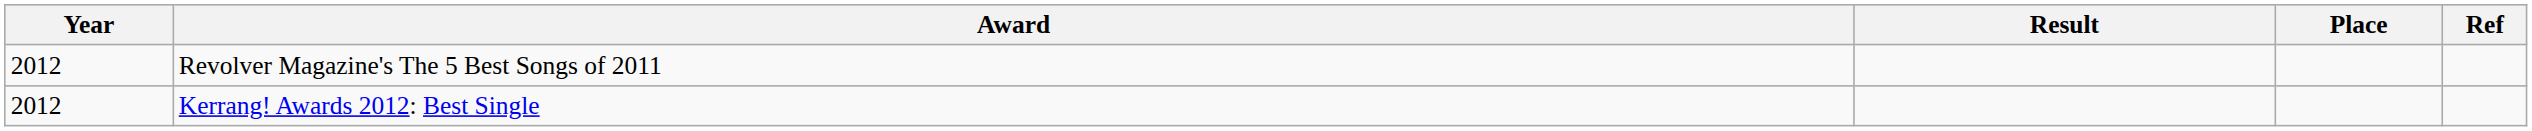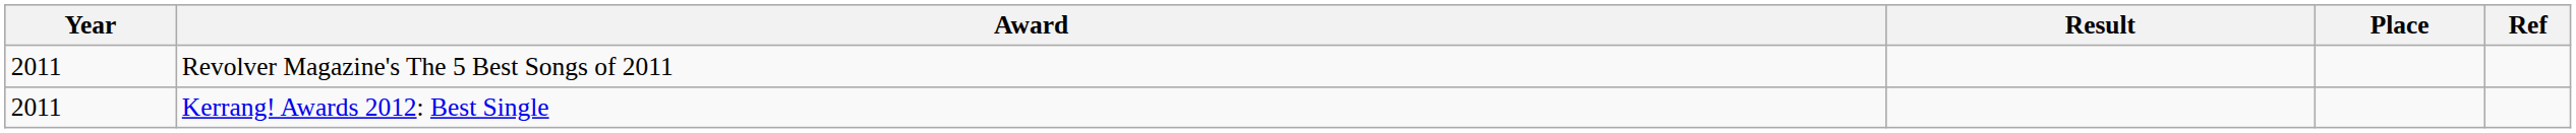Revolver Magazine's The 5 Best Songs of 2011 | Year: 2012 -> 2011
Kerrang! Awards 2012: Best Single | Year: 2012 -> 2011
